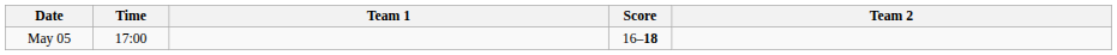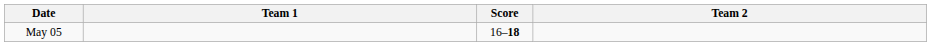- column: Time | 17:00
